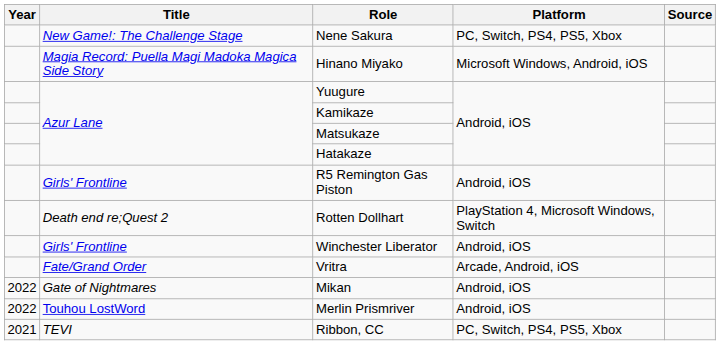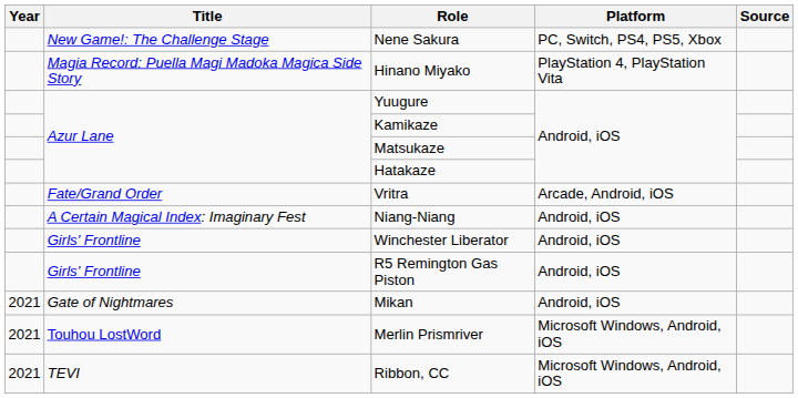Hinano Miyako | Platform: Microsoft Windows, Android, iOS -> PlayStation 4, PlayStation Vita
rows swapped: R5 Remington Gas Piston <-> Vritra
+ row: A Certain Magical Index: Imaginary Fest | Niang-Niang | Android, iOS
- row: Death end re;Quest 2 | Rotten Dollhart | PlayStation 4, Microsoft Windows, Switch
Mikan | Year: 2022 -> 2021
Merlin Prismriver | Year: 2022 -> 2021
Merlin Prismriver | Platform: Android, iOS -> Microsoft Windows, Android, iOS
Ribbon, CC | Platform: PC, Switch, PS4, PS5, Xbox -> Microsoft Windows, Android, iOS
